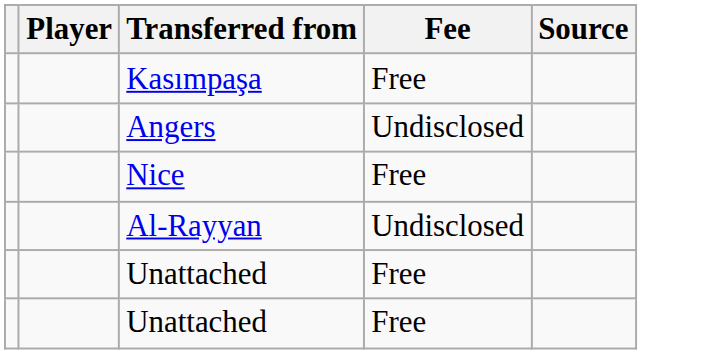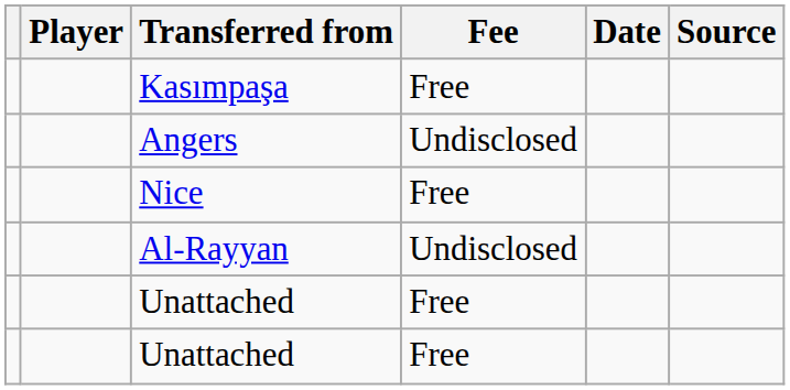+ column: Date
